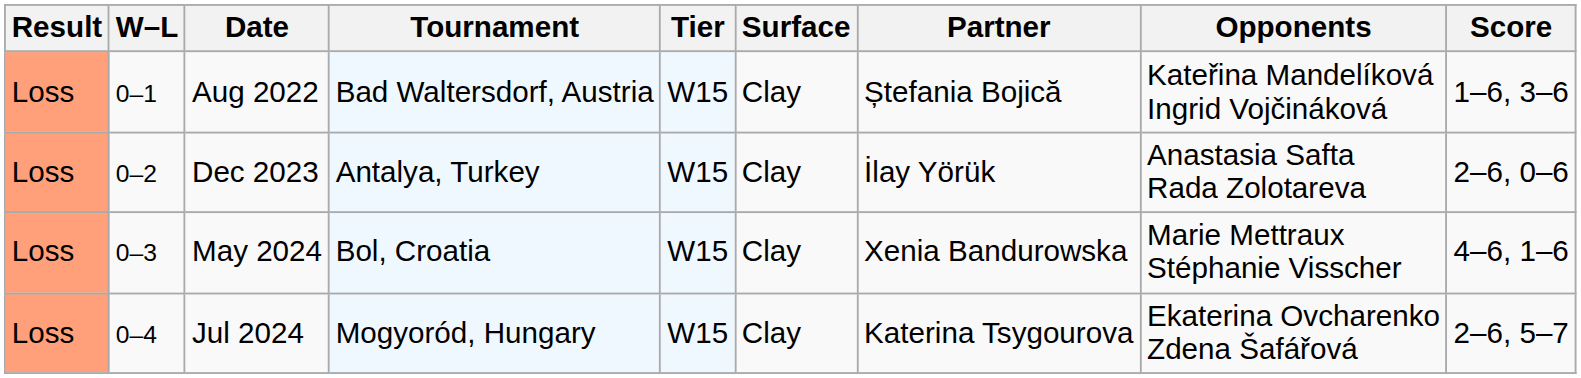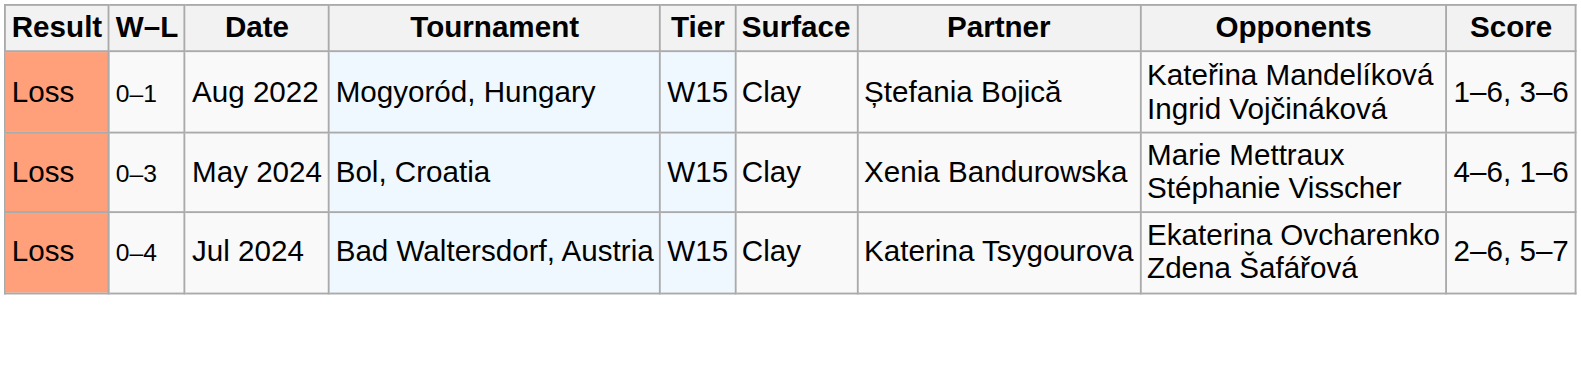Aug 2022 | Tournament: Bad Waltersdorf, Austria -> Mogyoród, Hungary
- row: Loss | 0–2 | Dec 2023 | Antalya, Turkey | W15 | Clay | İlay Yörük | Anastasia Safta Rada Zolotareva | 2–6, 0–6
Jul 2024 | Tournament: Mogyoród, Hungary -> Bad Waltersdorf, Austria
